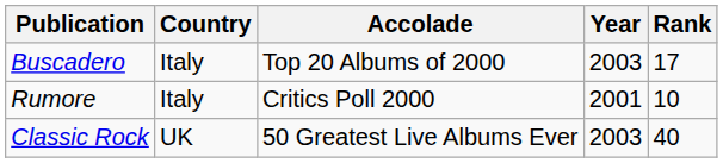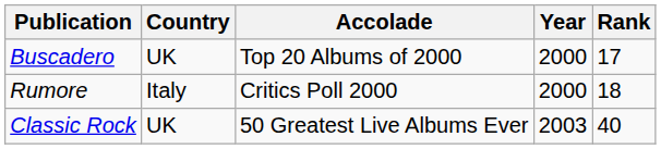Buscadero | Country: Italy -> UK
Buscadero | Year: 2003 -> 2000
Rumore | Year: 2001 -> 2000
Rumore | Rank: 10 -> 18
